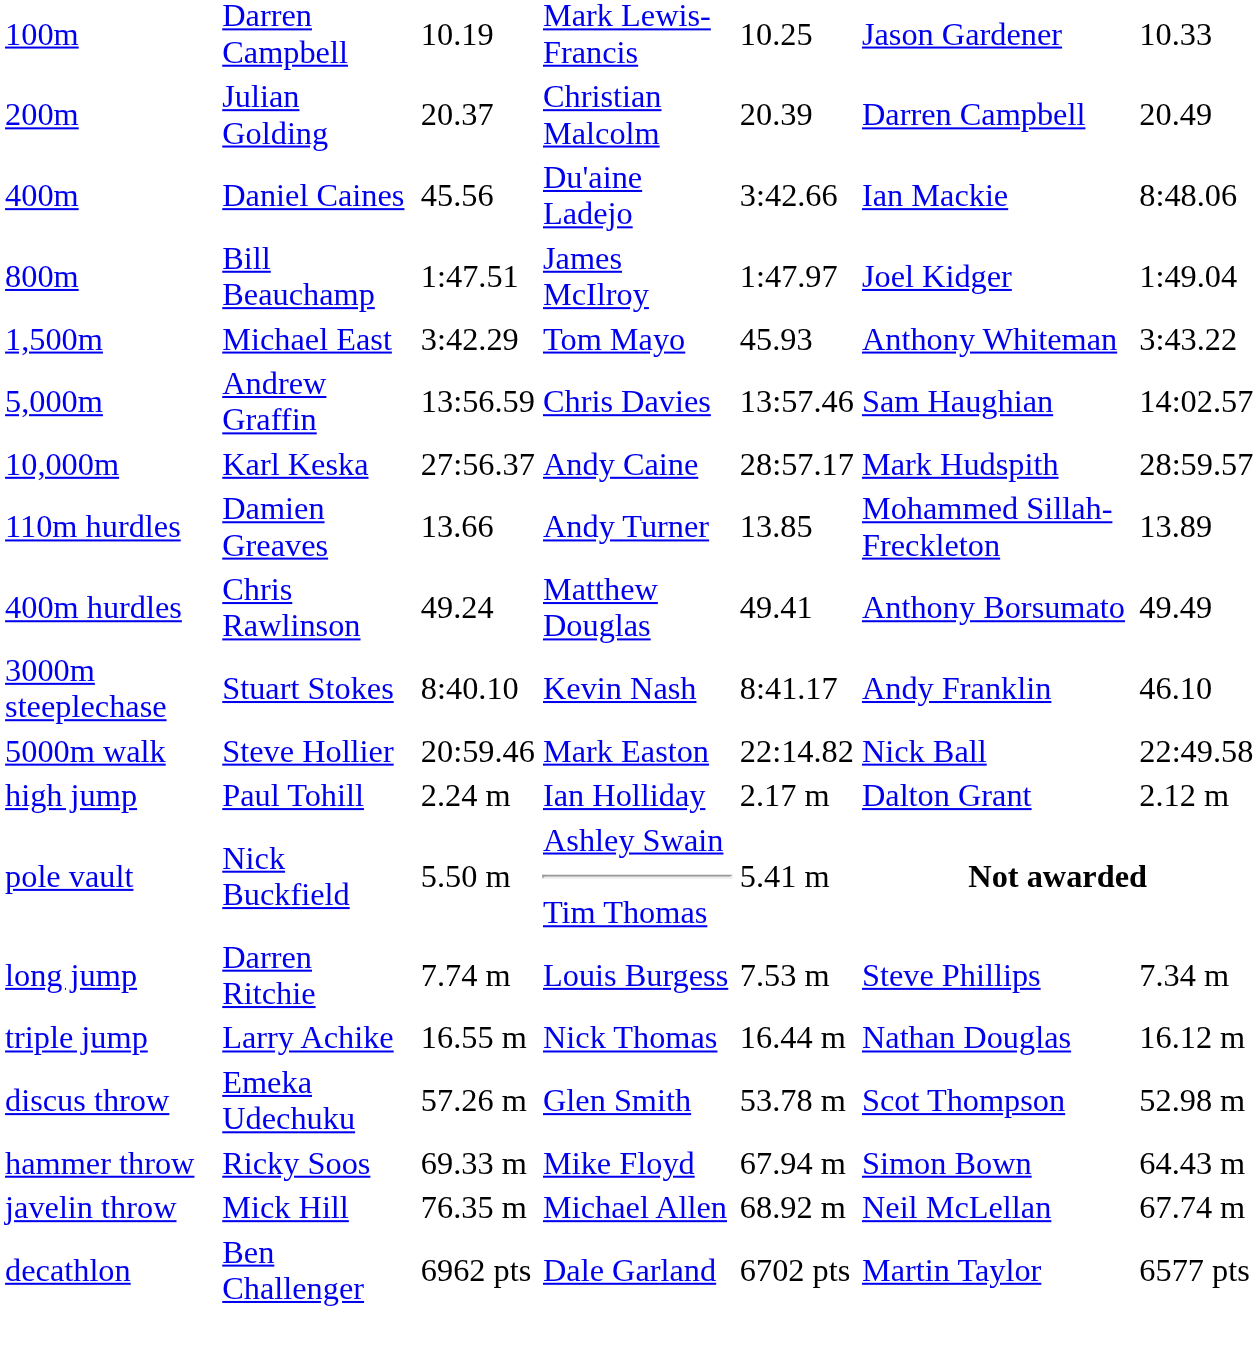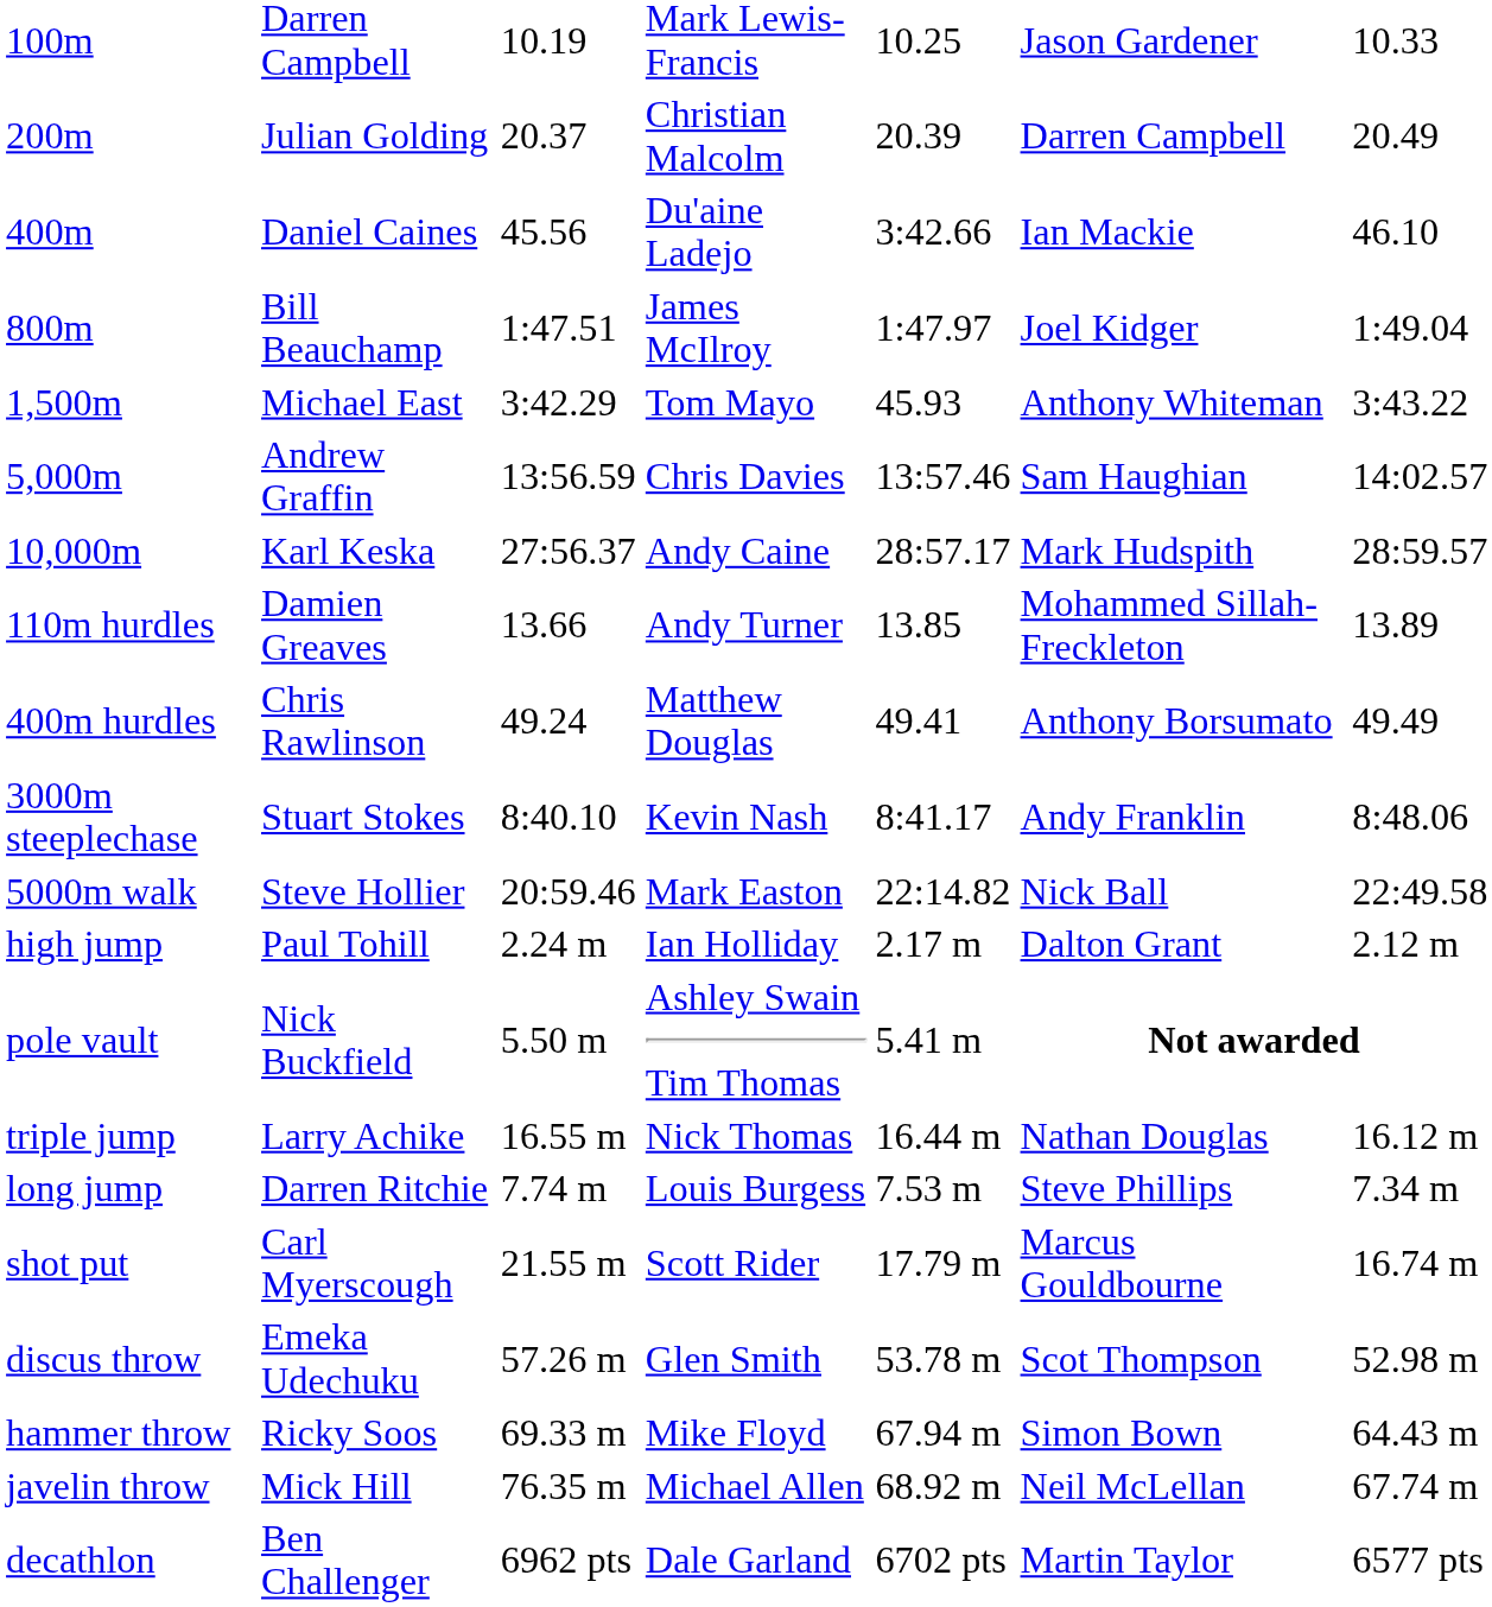400m | column 7: 8:48.06 -> 46.10
3000m steeplechase | column 7: 46.10 -> 8:48.06
rows swapped: long jump <-> triple jump
+ row: shot put | Carl Myerscough | 21.55 m | Scott Rider | 17.79 m | Marcus Gouldbourne | 16.74 m
